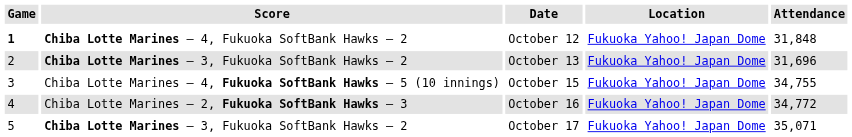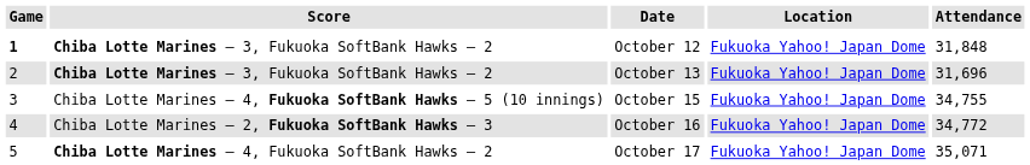October 12 | Score: Chiba Lotte Marines – 4, Fukuoka SoftBank Hawks – 2 -> Chiba Lotte Marines – 3, Fukuoka SoftBank Hawks – 2
October 17 | Score: Chiba Lotte Marines – 3, Fukuoka SoftBank Hawks – 2 -> Chiba Lotte Marines – 4, Fukuoka SoftBank Hawks – 2
